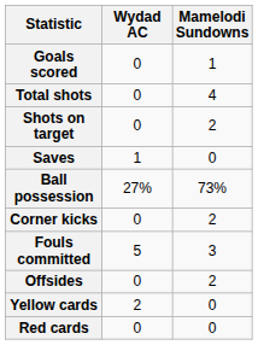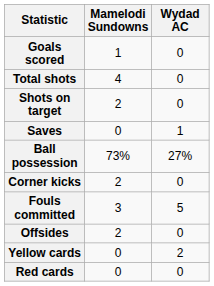columns swapped: Mamelodi Sundowns <-> Wydad AC
